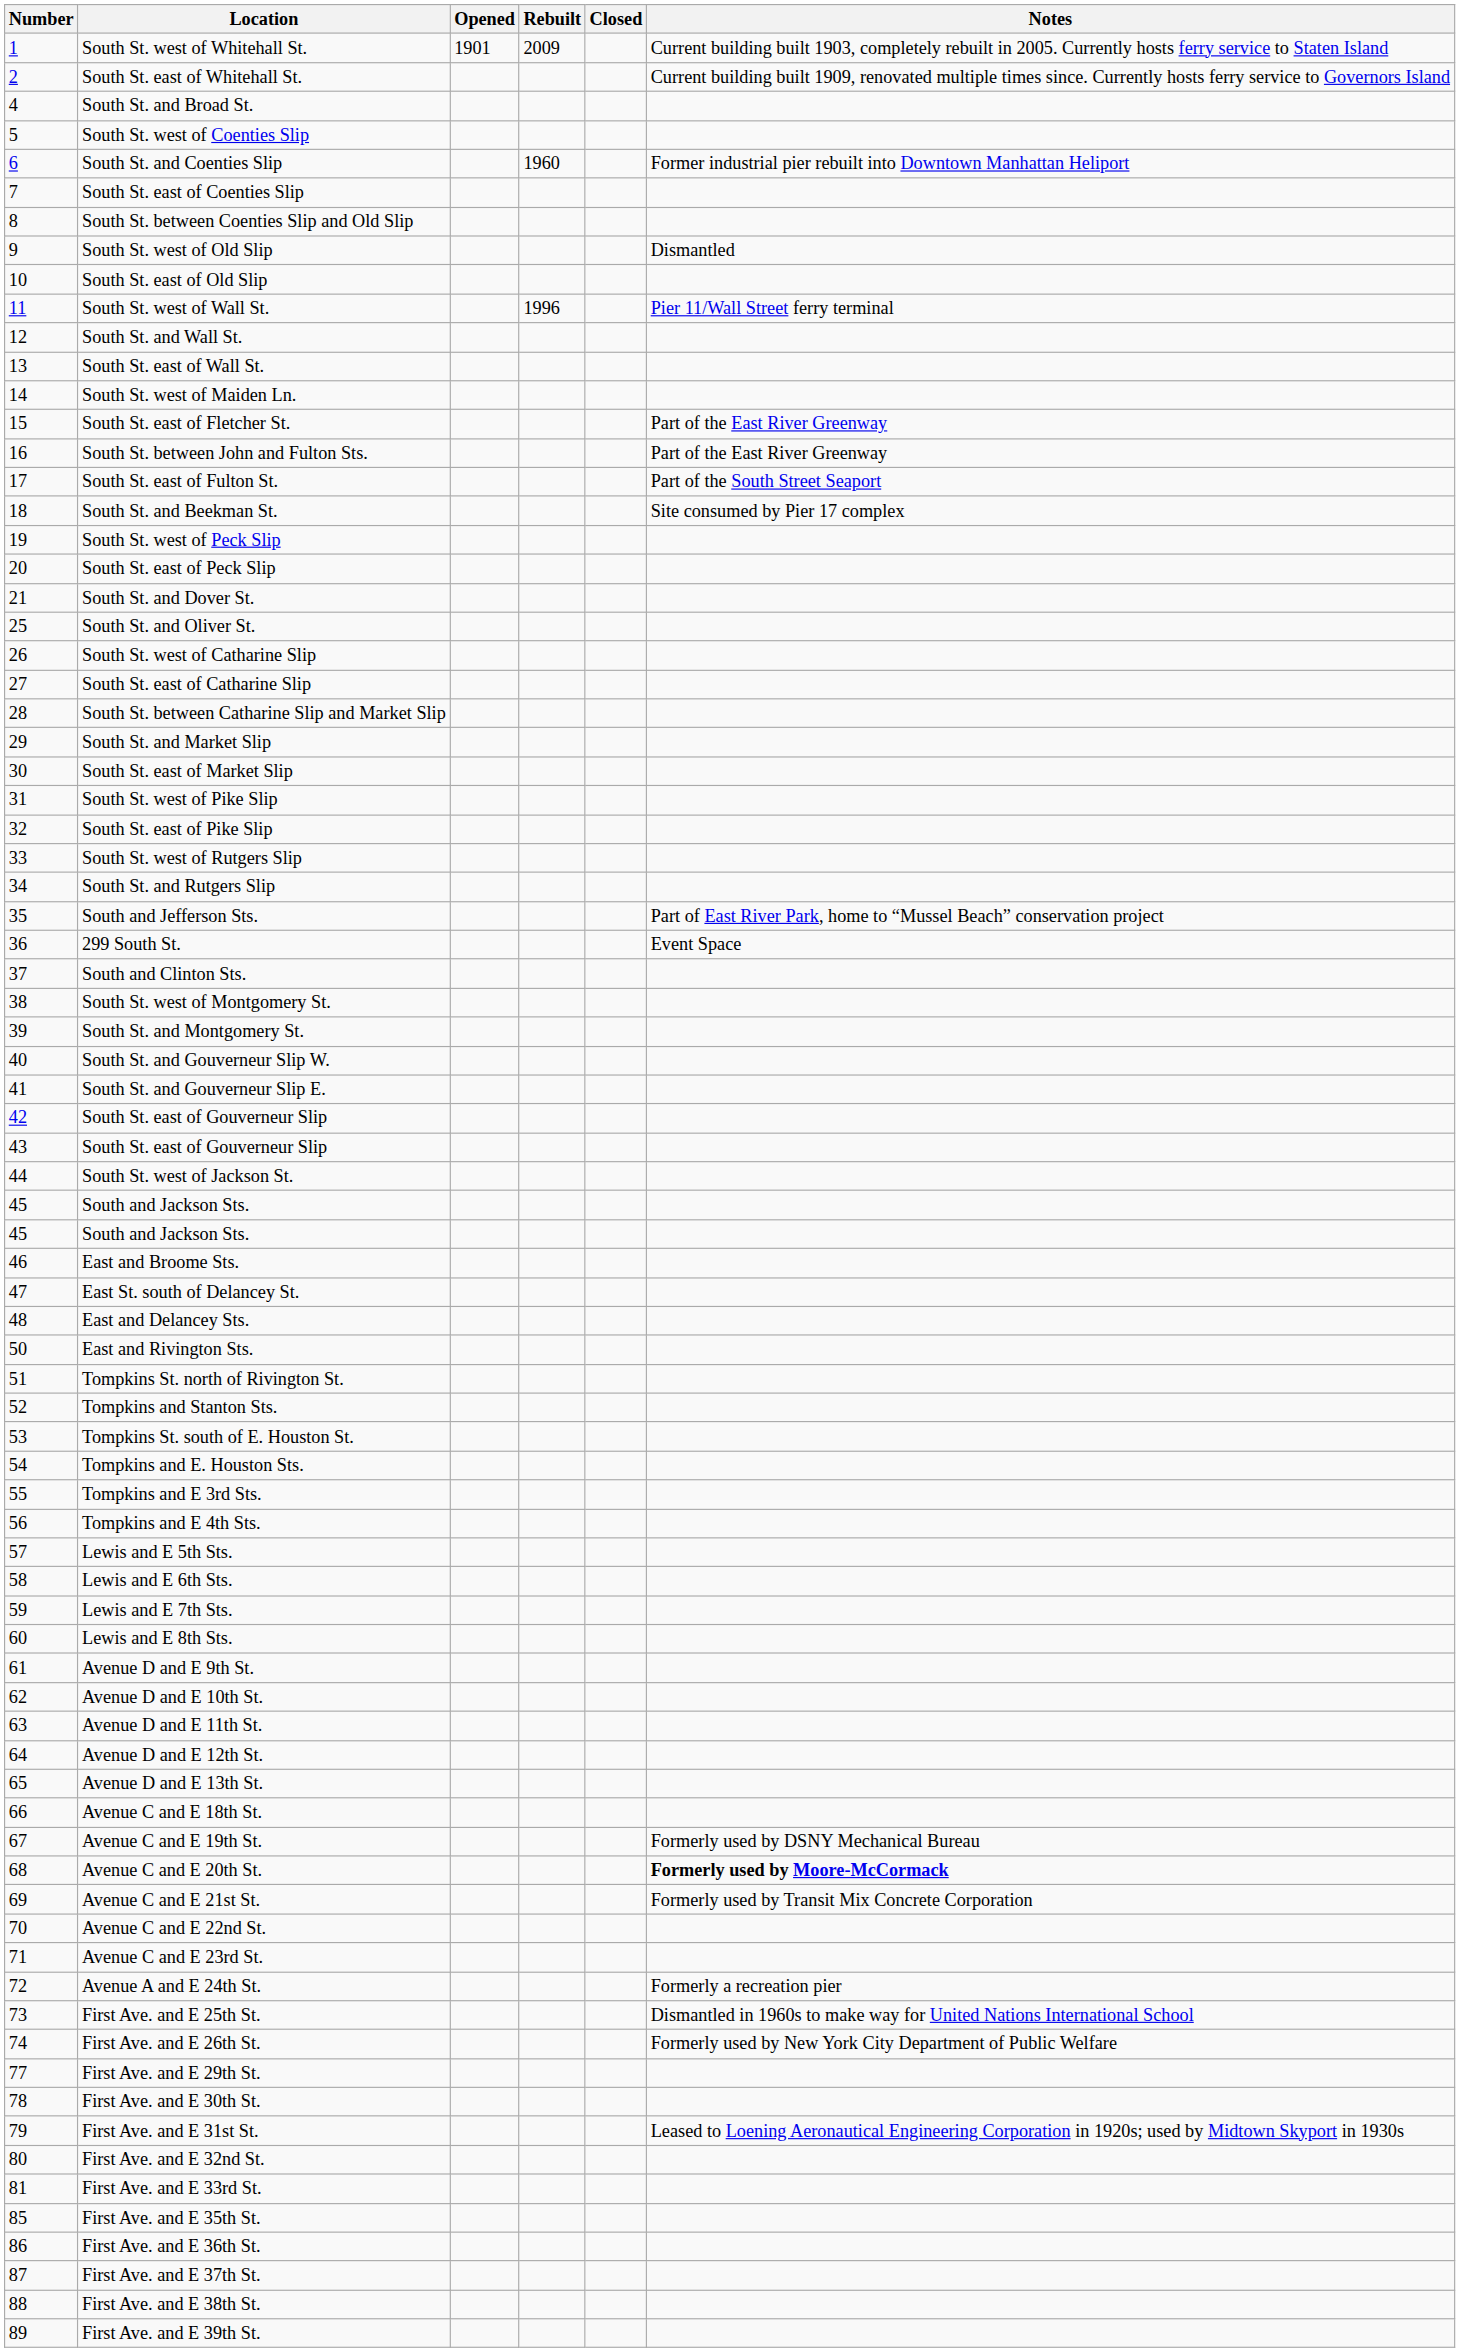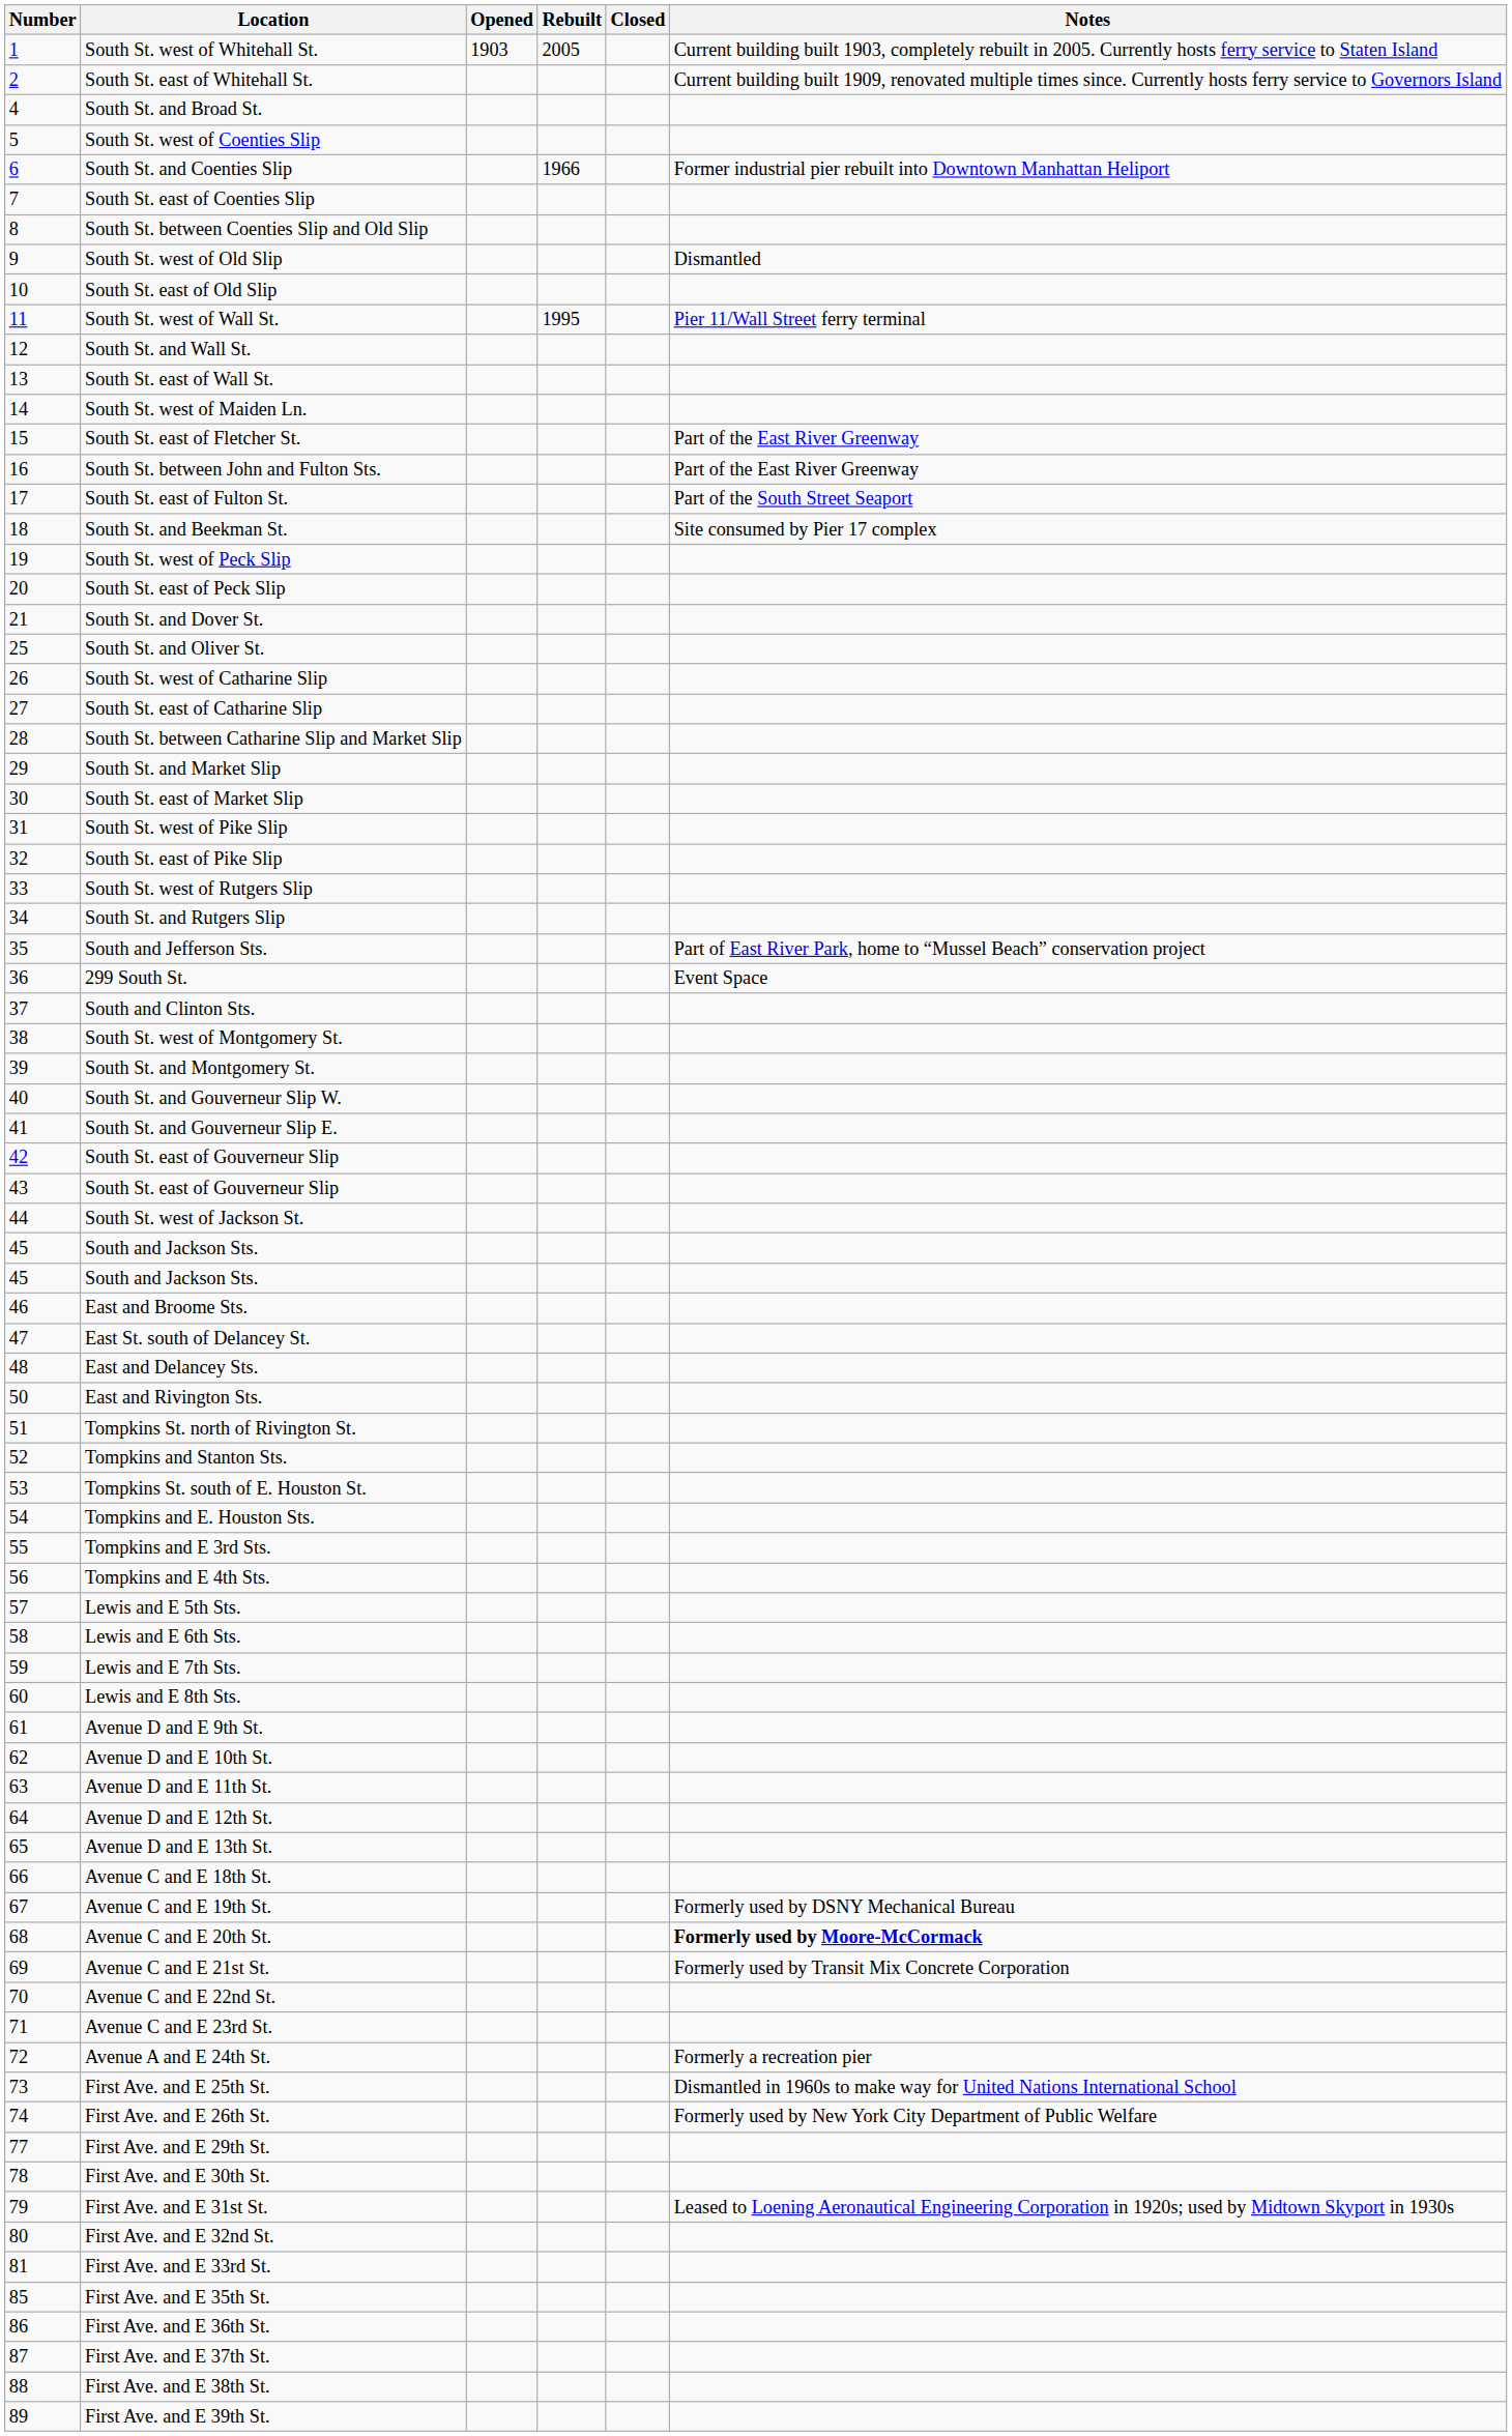South St. west of Whitehall St. | Opened: 1901 -> 1903
South St. west of Whitehall St. | Rebuilt: 2009 -> 2005
South St. and Coenties Slip | Rebuilt: 1960 -> 1966
South St. west of Wall St. | Rebuilt: 1996 -> 1995
